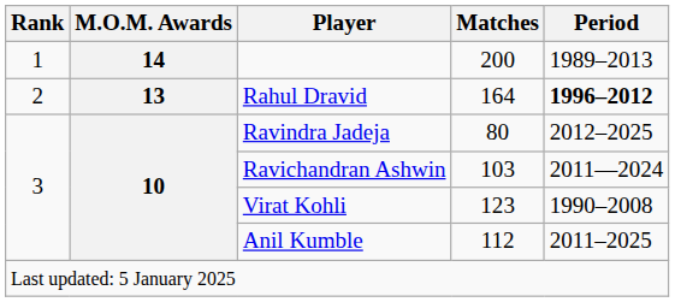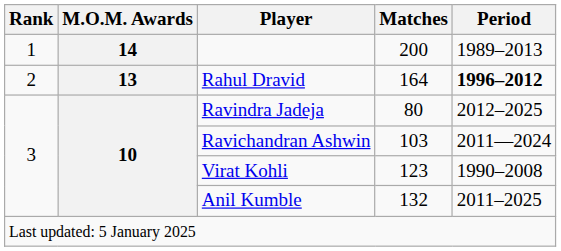Anil Kumble | Matches: 112 -> 132
